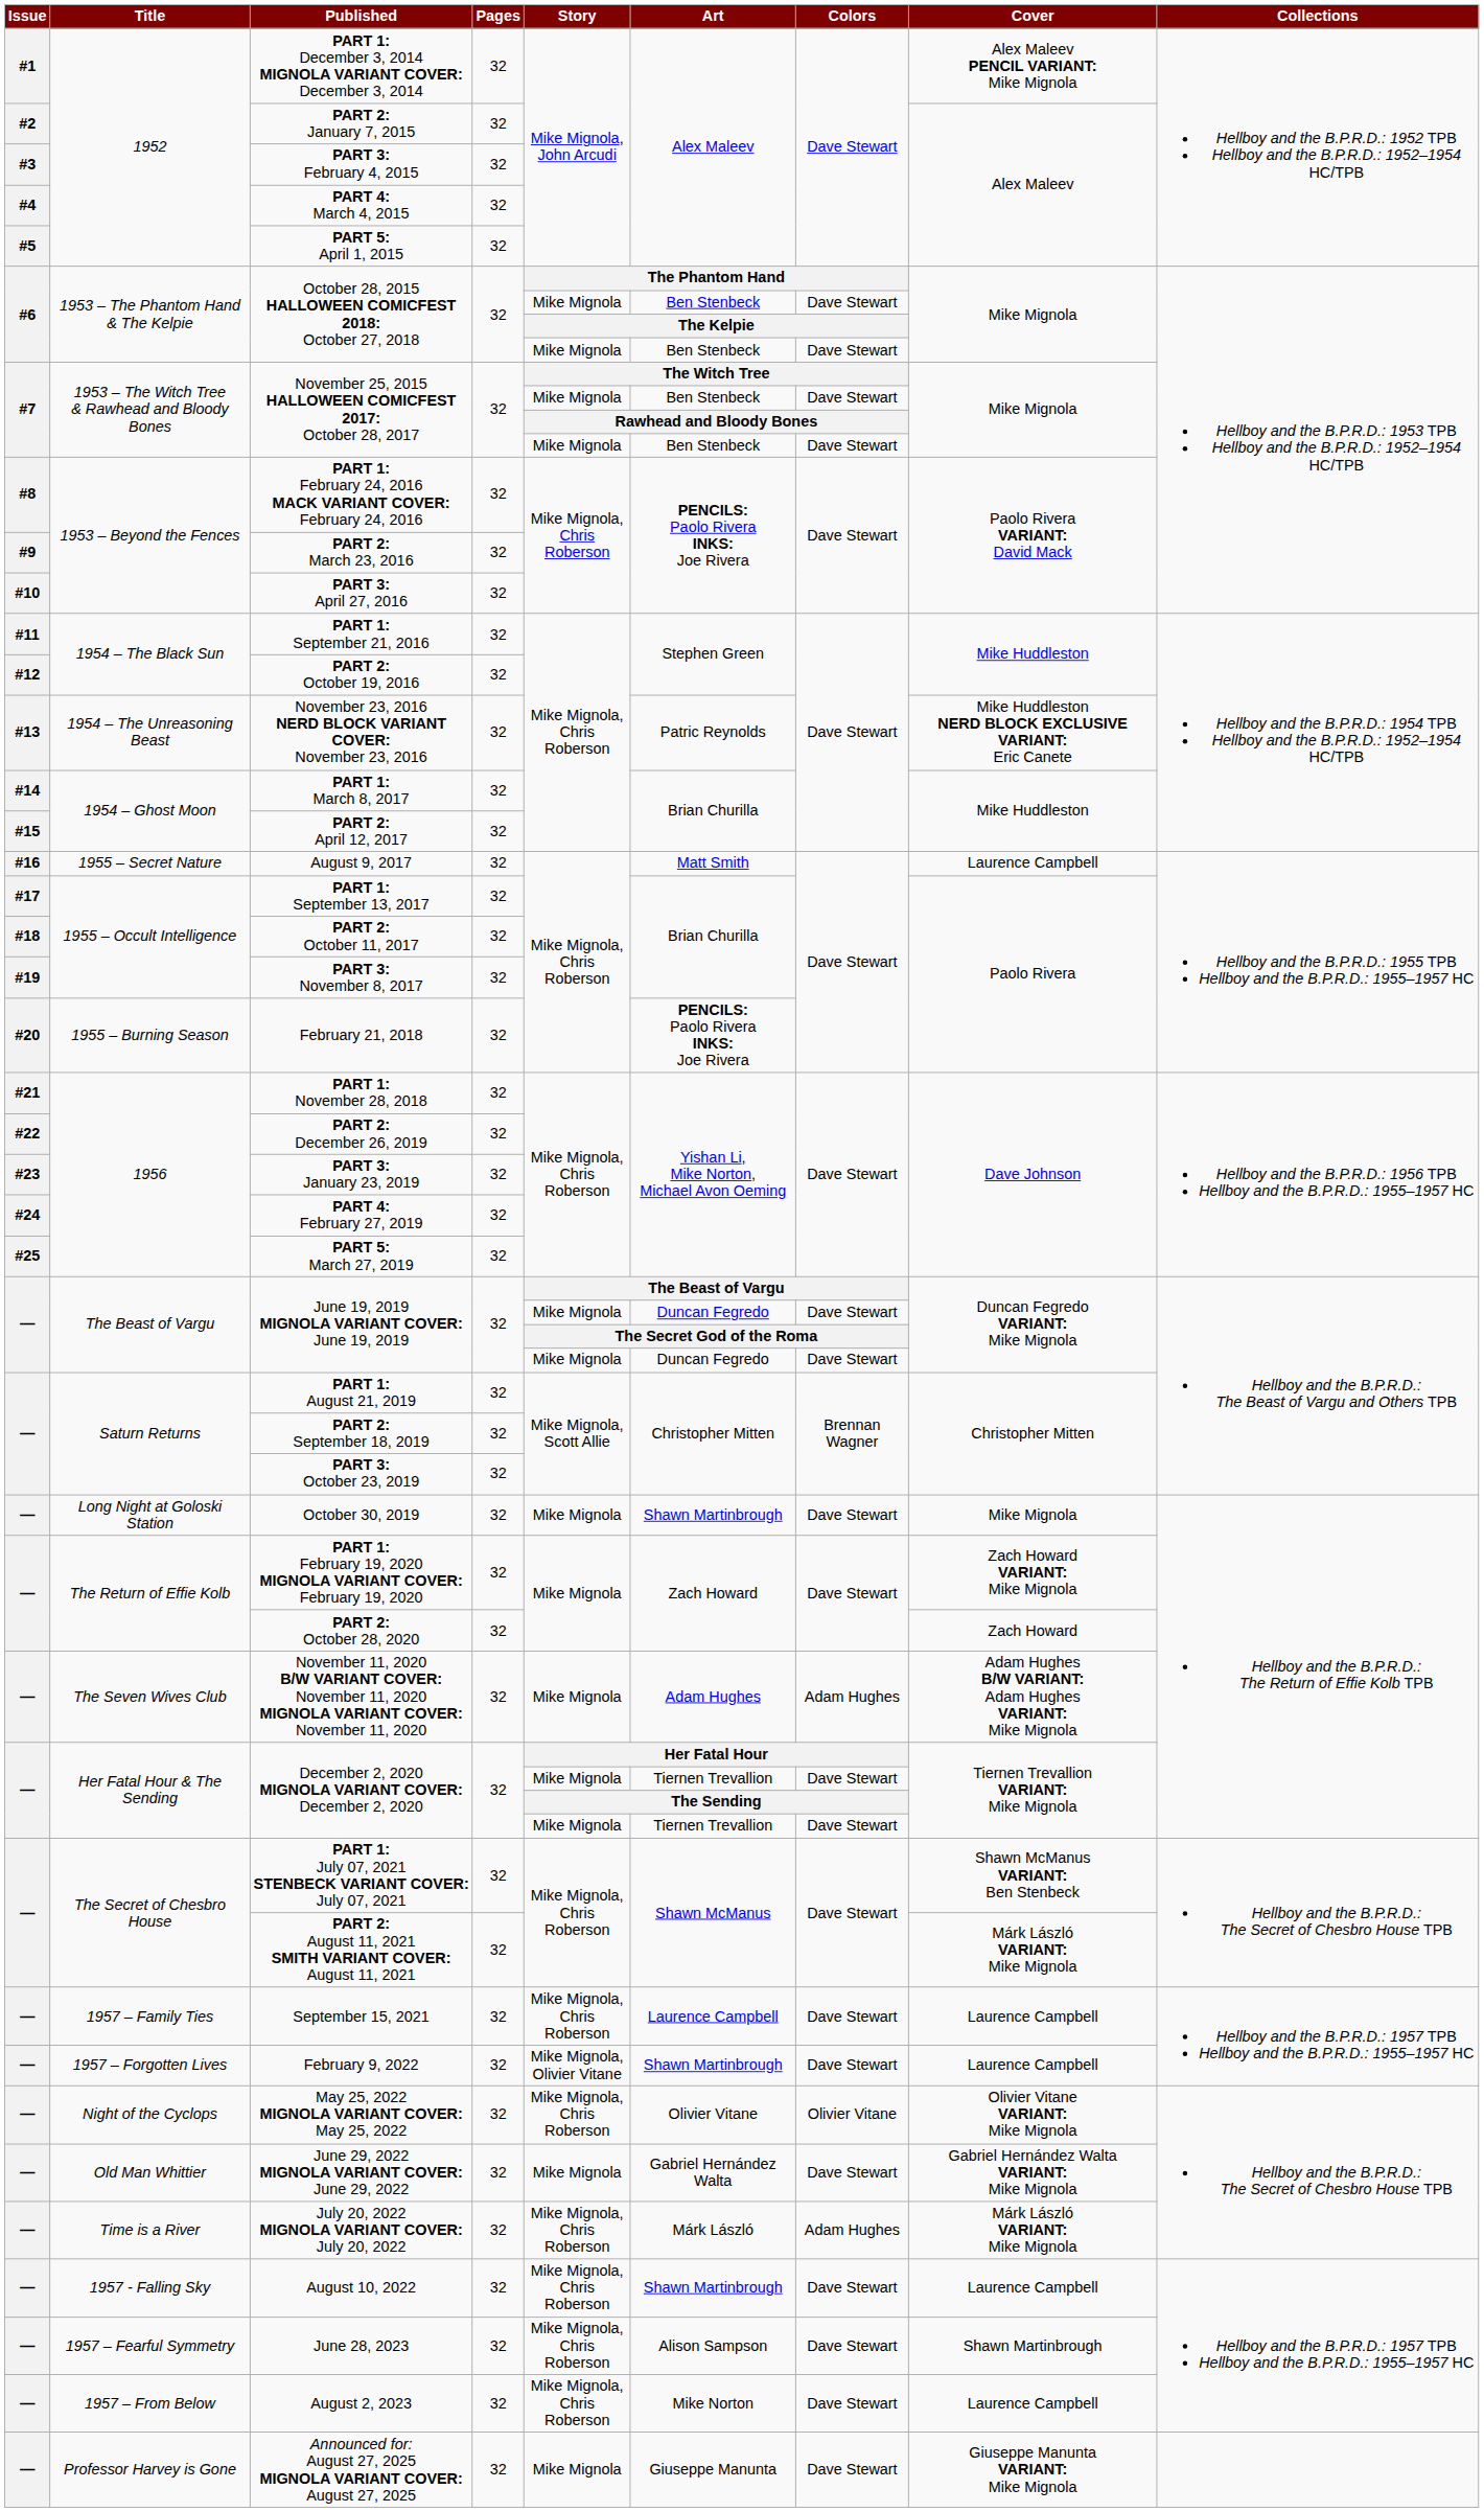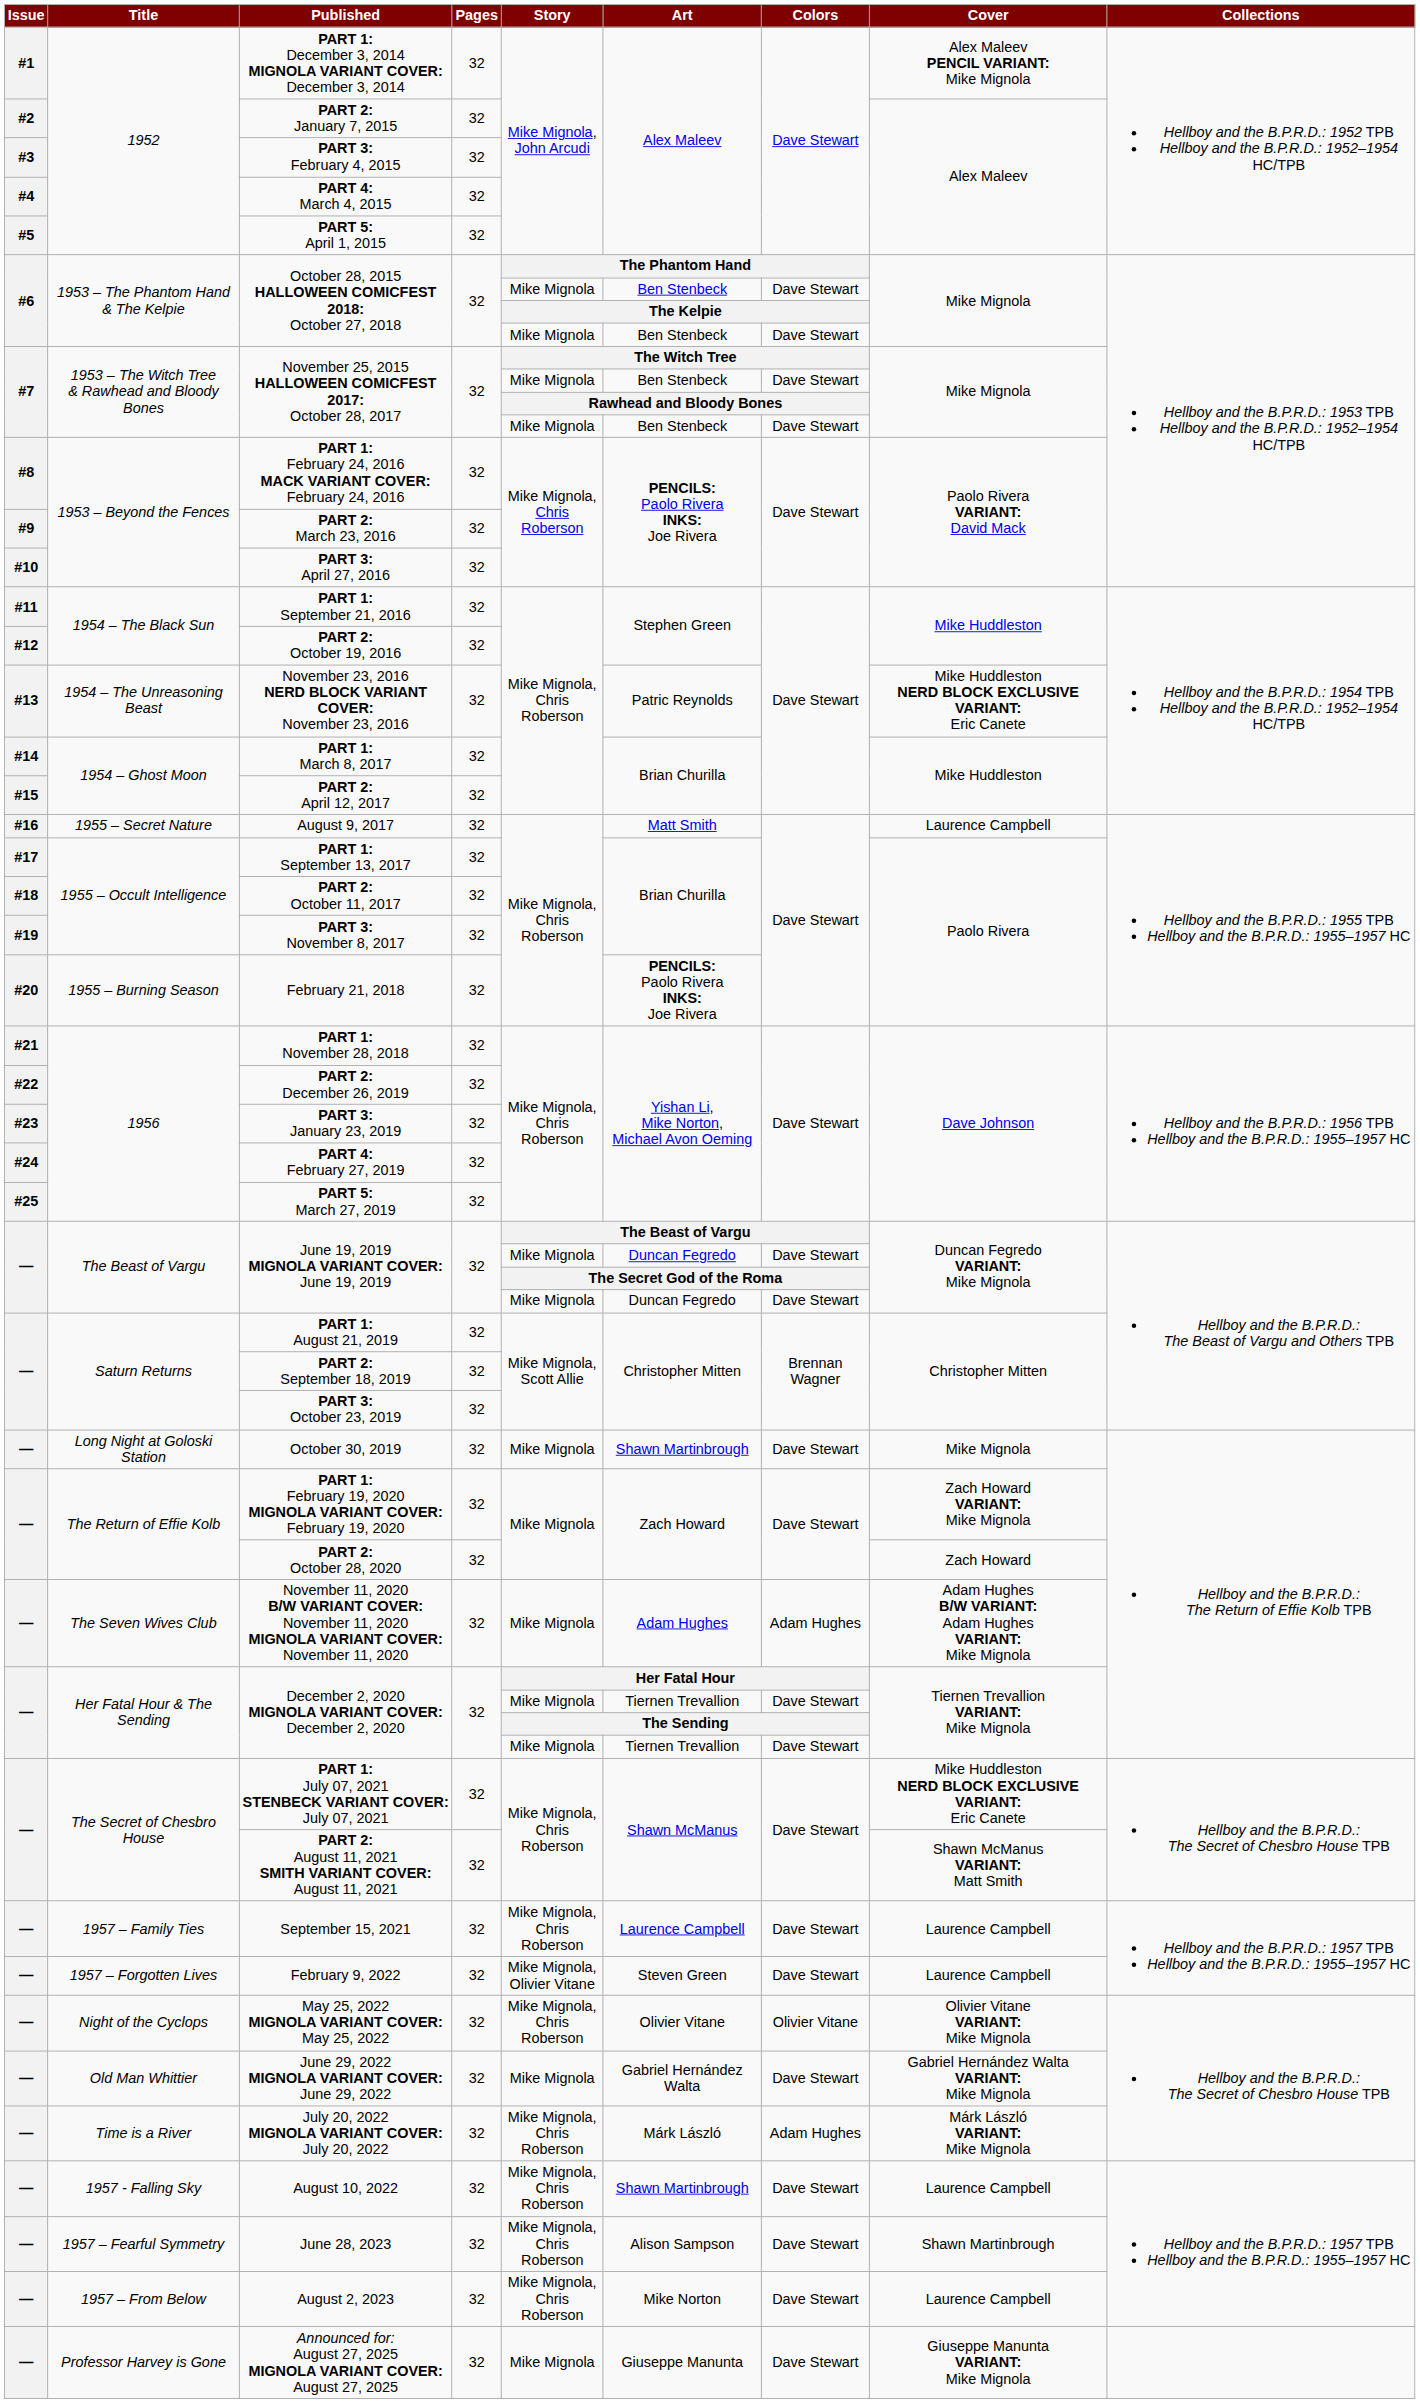PART 1: July 07, 2021 STENBECK VARIANT COVER: July 07, 2021 | Cover: Shawn McManus VARIANT: Ben Stenbeck -> Mike Huddleston NERD BLOCK EXCLUSIVE VARIANT: Eric Canete
PART 2: August 11, 2021 SMITH VARIANT COVER: August 11, 2021 | Cover: Márk László VARIANT: Mike Mignola -> Shawn McManus VARIANT: Matt Smith
February 9, 2022 | Art: Shawn Martinbrough -> Steven Green
